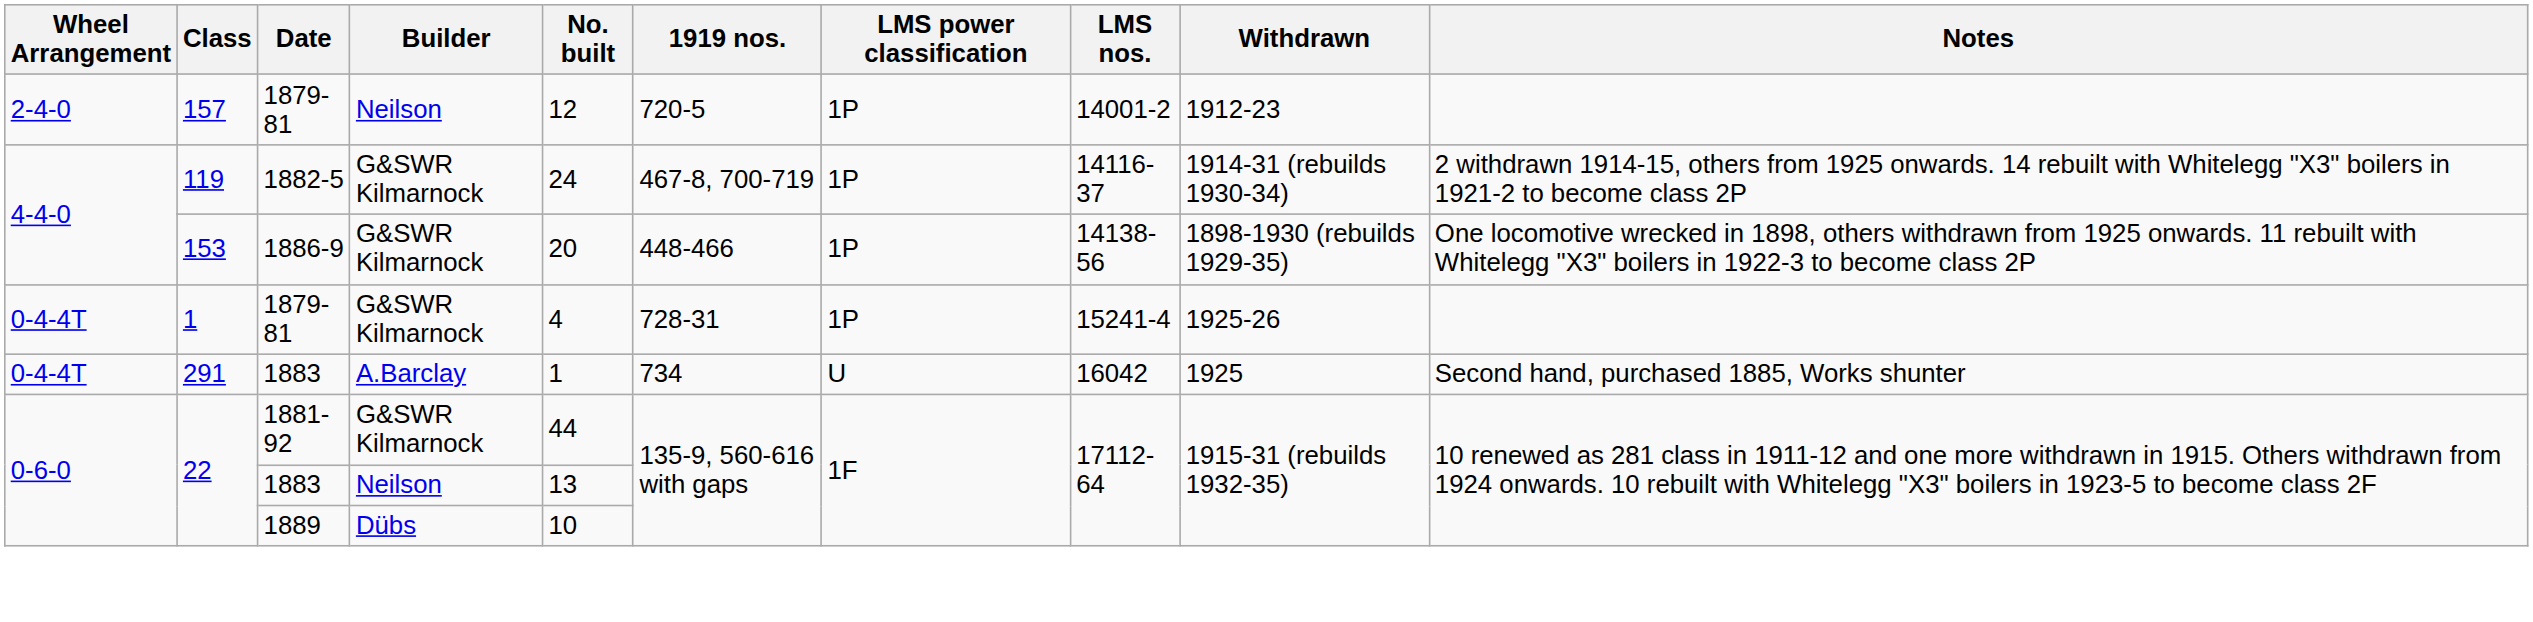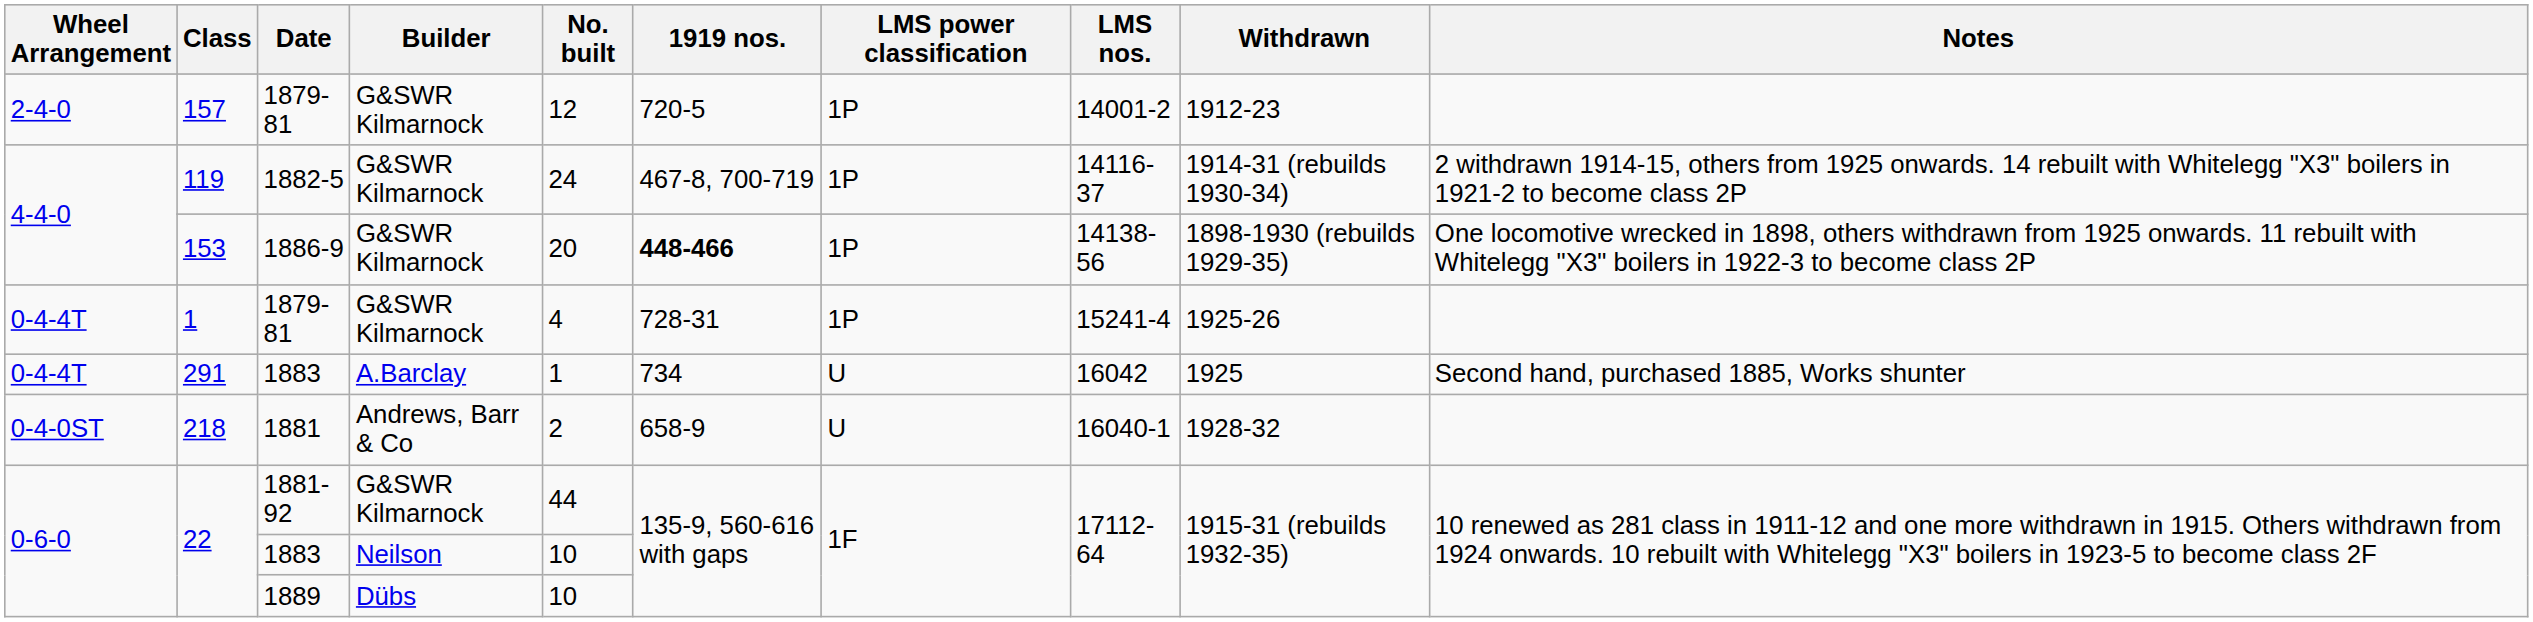157 | Builder: Neilson -> G&SWR Kilmarnock
153 | 1919 nos.: normal -> bold
+ row: 0-4-0ST | 218 | 1881 | Andrews, Barr & Co | 2 | 658-9 | U | 16040-1 | 1928-32
22 / 1883 | No. built: 13 -> 10
